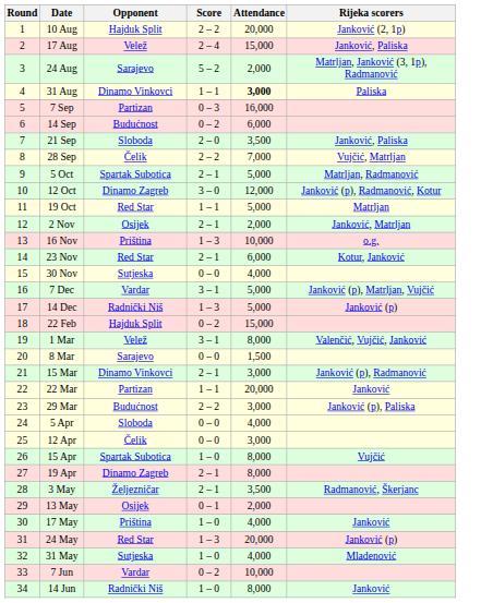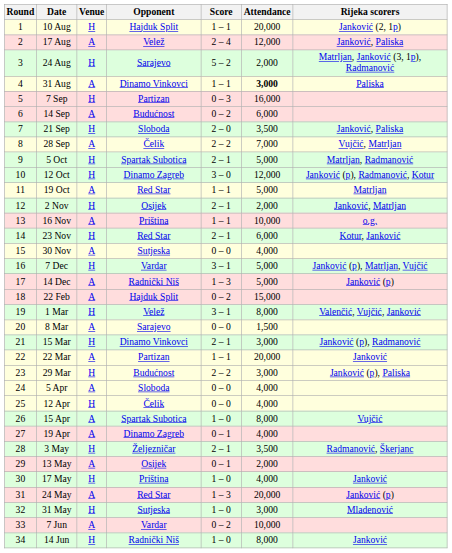+ column: Venue | H | A | H | A | H | A | H | A | H | H | A | H | A | H | A | H | A | A | H | A | H | A | H | A | H | A | A | H | A | H | A | H | A | H
10 Aug | Score: 2 – 2 -> 1 – 1
17 Aug | Attendance: 15,000 -> 12,000
16 Nov | Score: 1 – 3 -> 1 – 1
12 Apr | Attendance: 3,000 -> 4,000
19 Apr | Score: 2 – 1 -> 0 – 1
19 Apr | Attendance: 8,000 -> 4,000
31 May | Attendance: 4,000 -> 3,000
